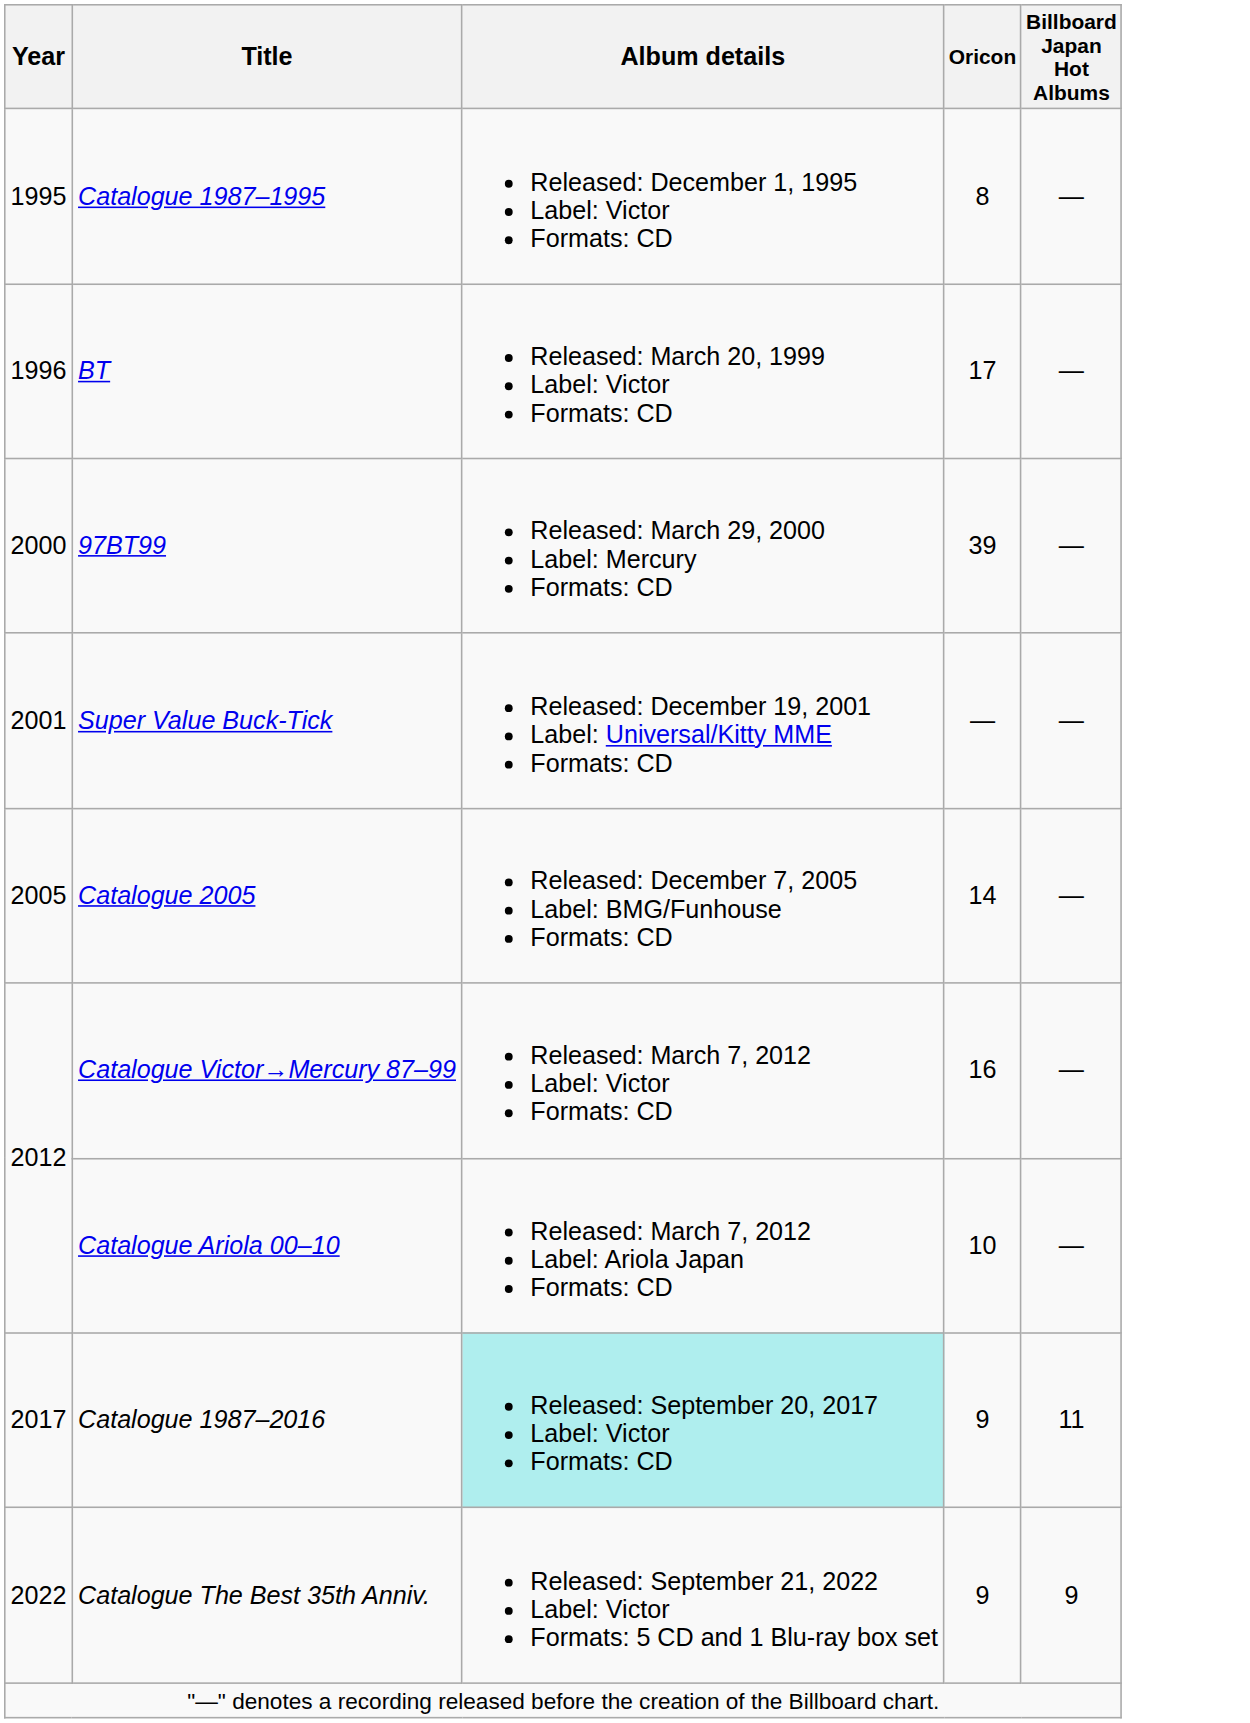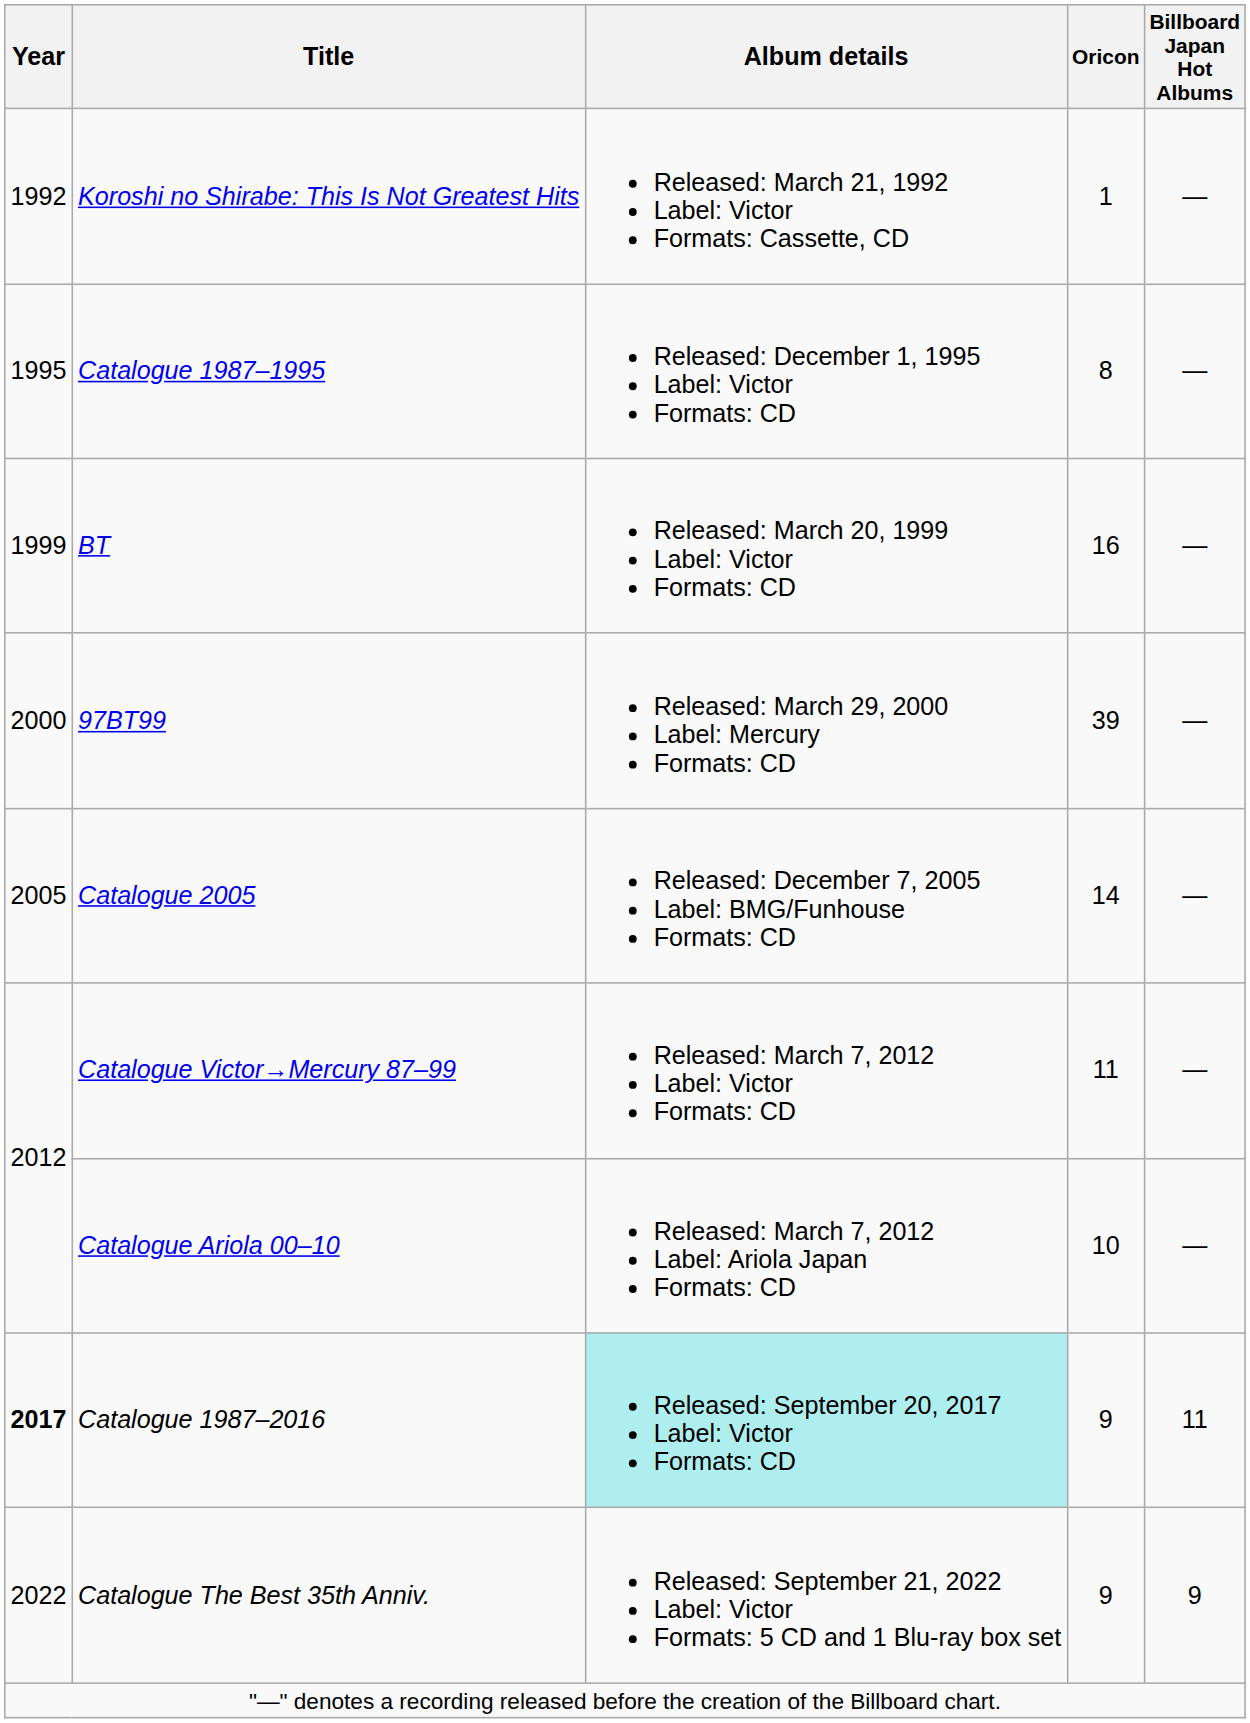+ row: 1992 | Koroshi no Shirabe: This Is Not Greatest Hits | Released: March 21, 1992 Label: Victor Formats: Cassette, CD | 1 | —
BT | Year: 1996 -> 1999
BT | Oricon: 17 -> 16
- row: 2001 | Super Value Buck-Tick | Released: December 19, 2001 Label: Universal/Kitty MME Formats: CD | — | —
Catalogue Victor→Mercury 87–99 | Oricon: 16 -> 11
Catalogue 1987–2016 | Year: normal -> bold
